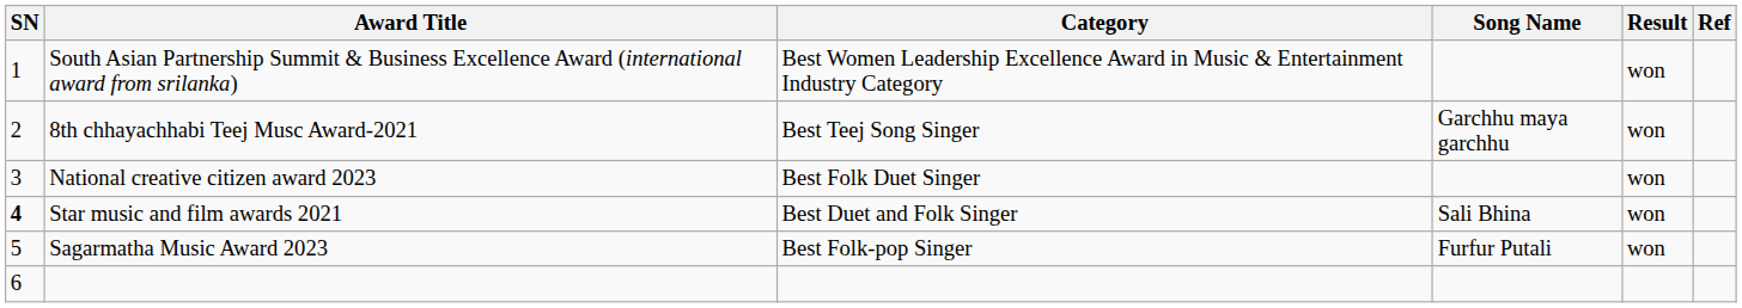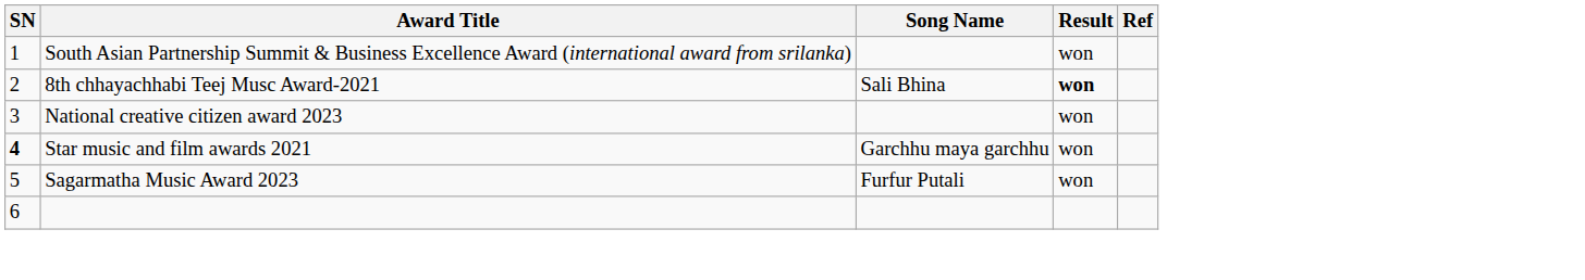- column: Category | Best Women Leadership Excellence Award in Music & Entertainment Industry Category | Best Teej Song Singer | Best Folk Duet Singer | Best Duet and Folk Singer | Best Folk-pop Singer
8th chhayachhabi Teej Musc Award-2021 | Song Name: Garchhu maya garchhu -> Sali Bhina
8th chhayachhabi Teej Musc Award-2021 | Result: normal -> bold
Star music and film awards 2021 | Song Name: Sali Bhina -> Garchhu maya garchhu
